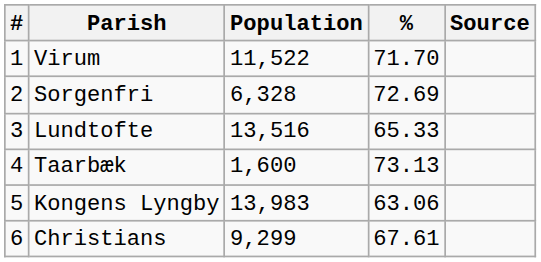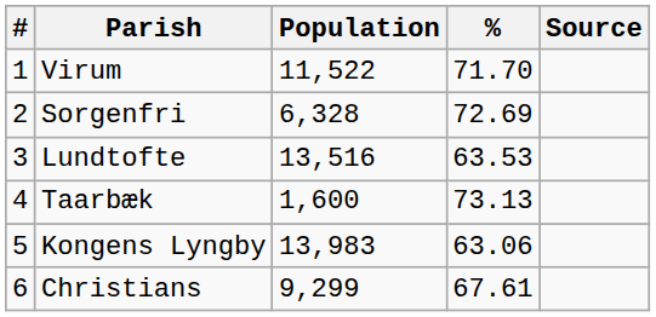Lundtofte | %: 65.33 -> 63.53
